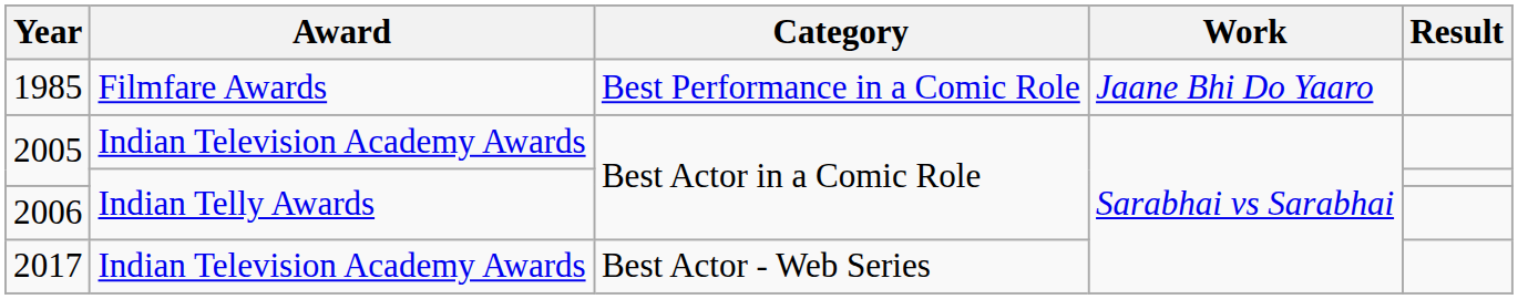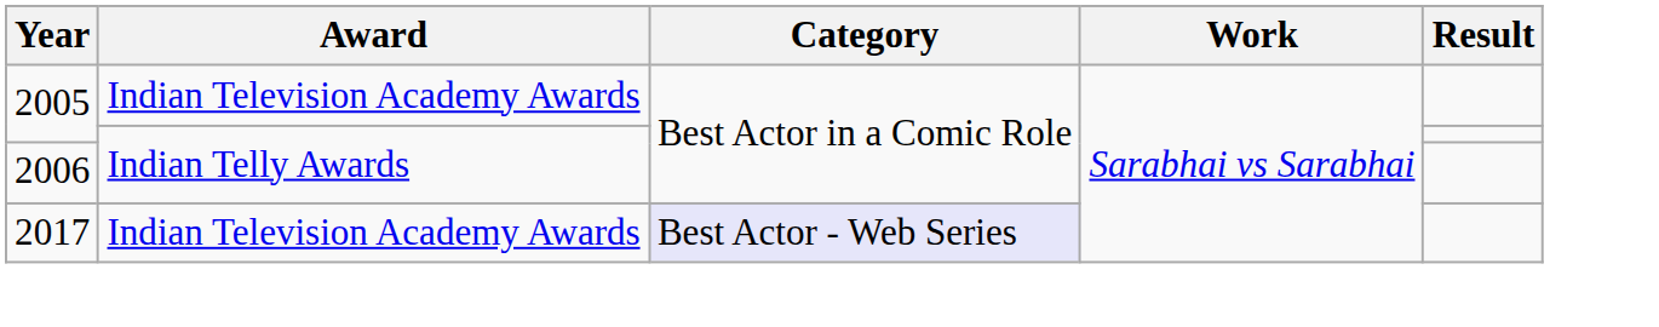- row: 1985 | Filmfare Awards | Best Performance in a Comic Role | Jaane Bhi Do Yaaro
2017 | Category: no background -> lavender background
